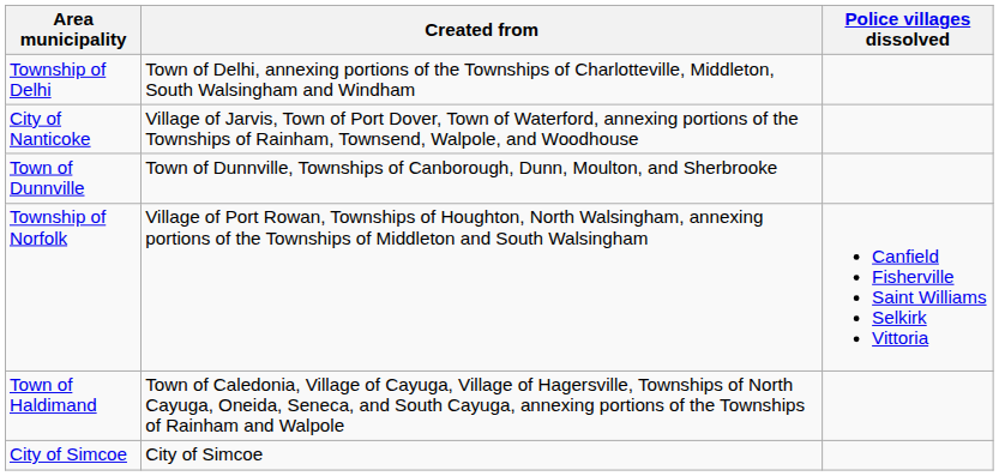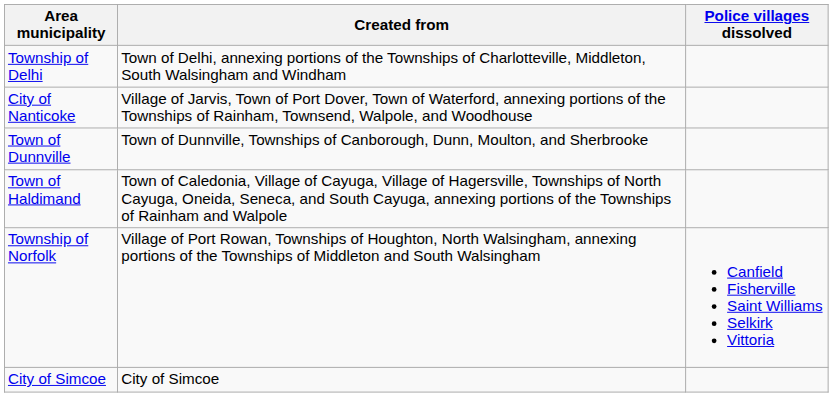rows swapped: Town of Haldimand <-> Township of Norfolk
